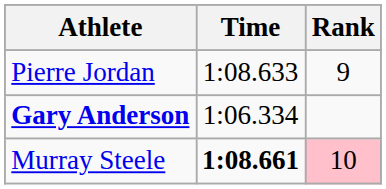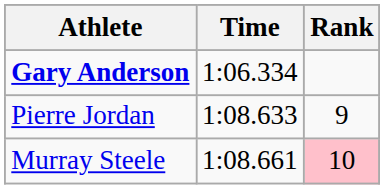rows swapped: Gary Anderson <-> Pierre Jordan
Murray Steele | Time: bold -> normal
